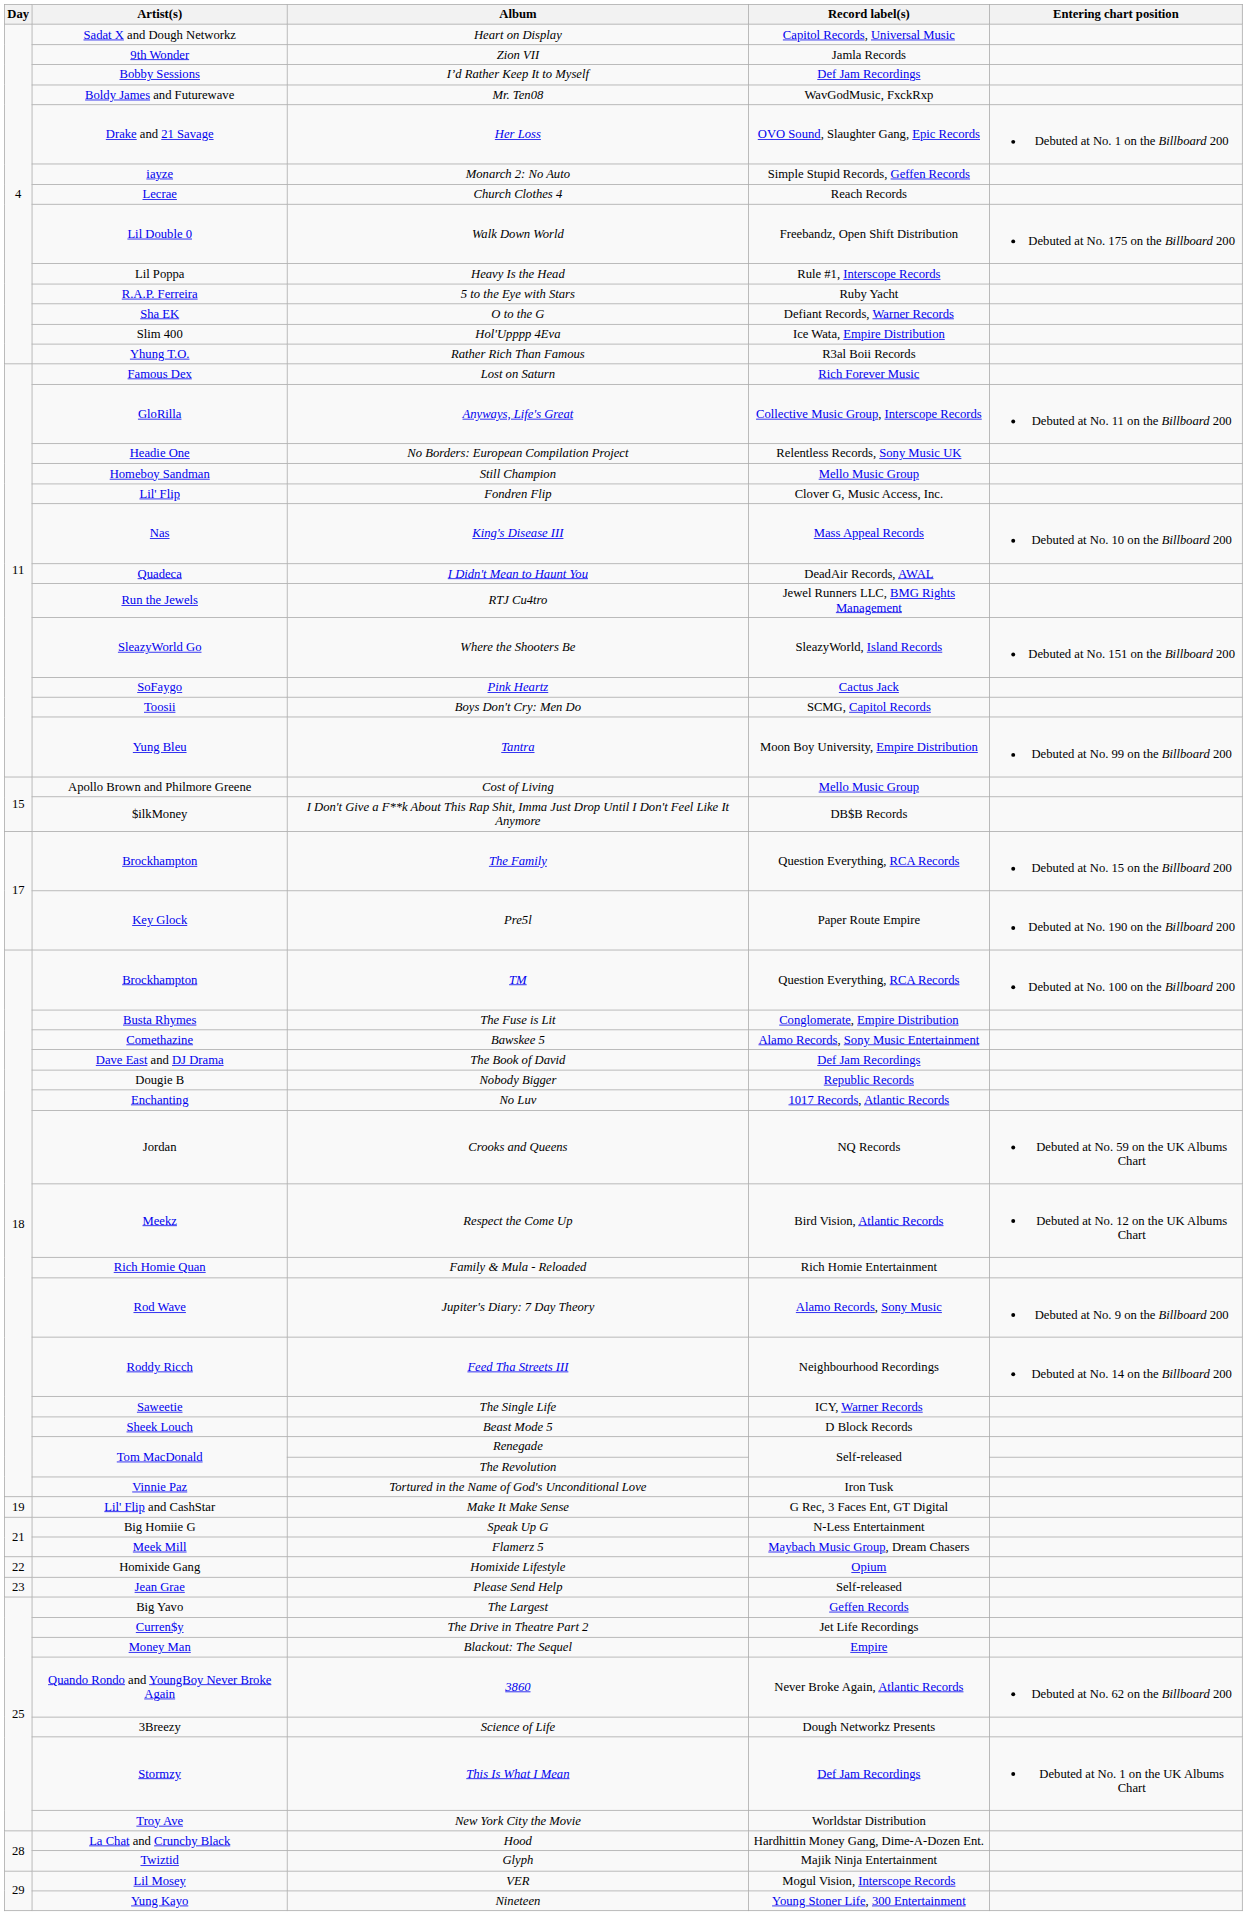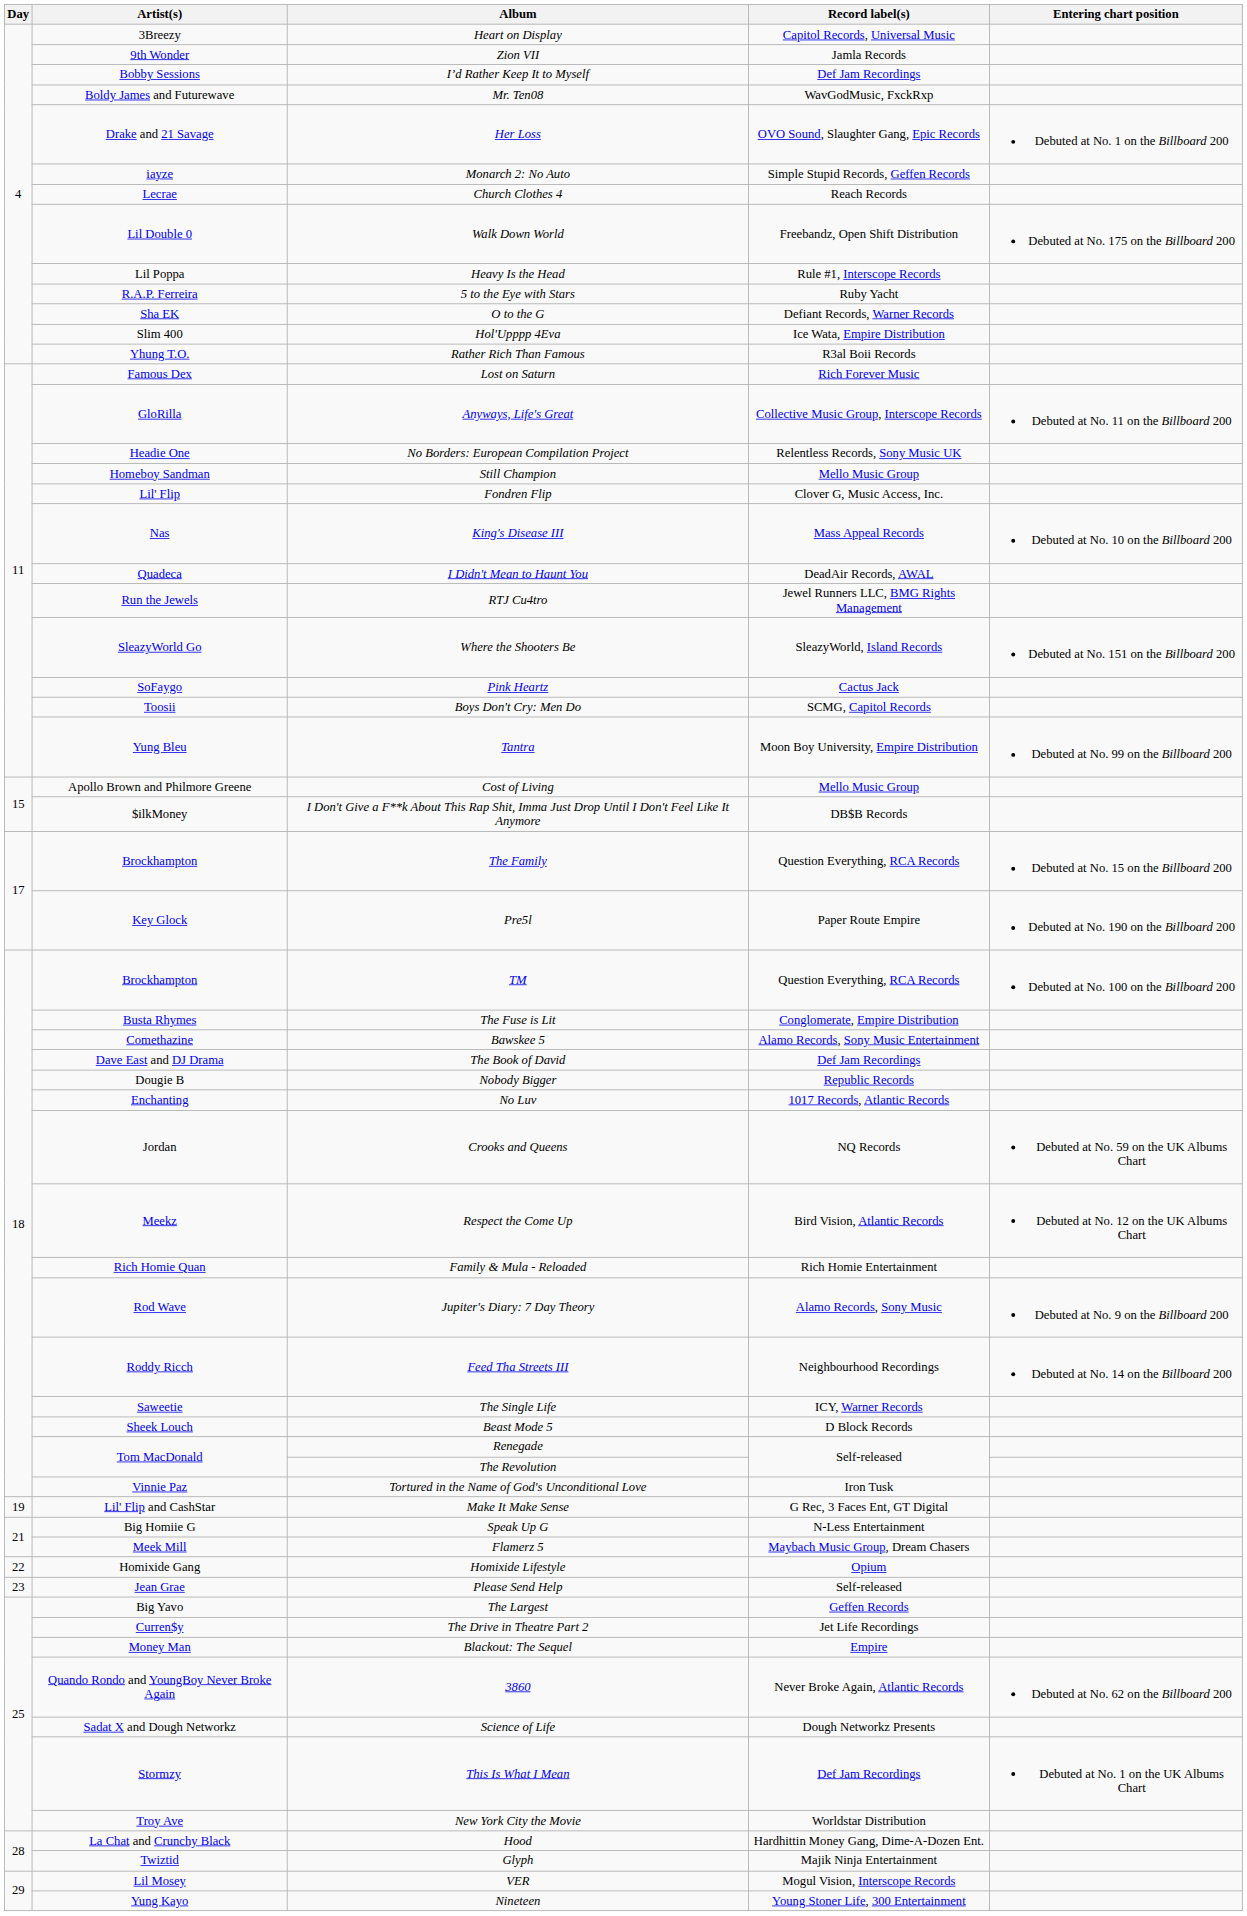Heart on Display | Artist(s): Sadat X and Dough Networkz -> 3Breezy
Science of Life | Artist(s): 3Breezy -> Sadat X and Dough Networkz
